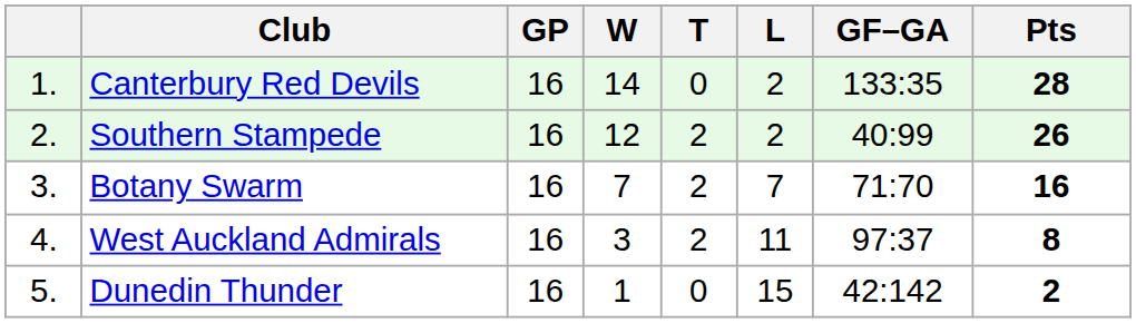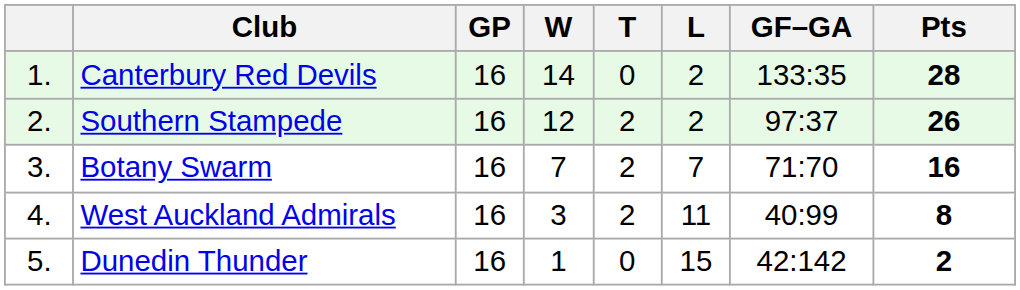Southern Stampede | GF–GA: 40:99 -> 97:37
West Auckland Admirals | GF–GA: 97:37 -> 40:99
